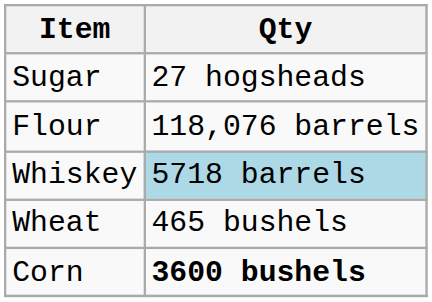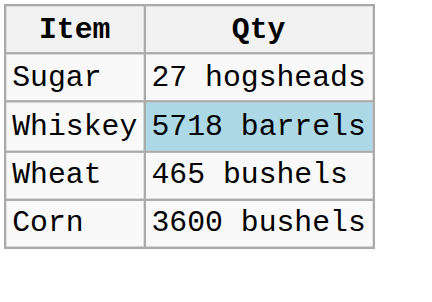- row: Flour | 118,076 barrels
Corn | Qty: bold -> normal
